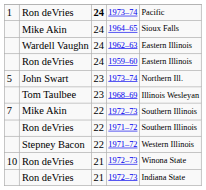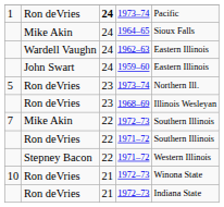1959–60 | column 2: Ron deVries -> John Swart
5 / 1973–74 | column 2: John Swart -> Ron deVries
1968–69 | column 2: Tom Taulbee -> Ron deVries
